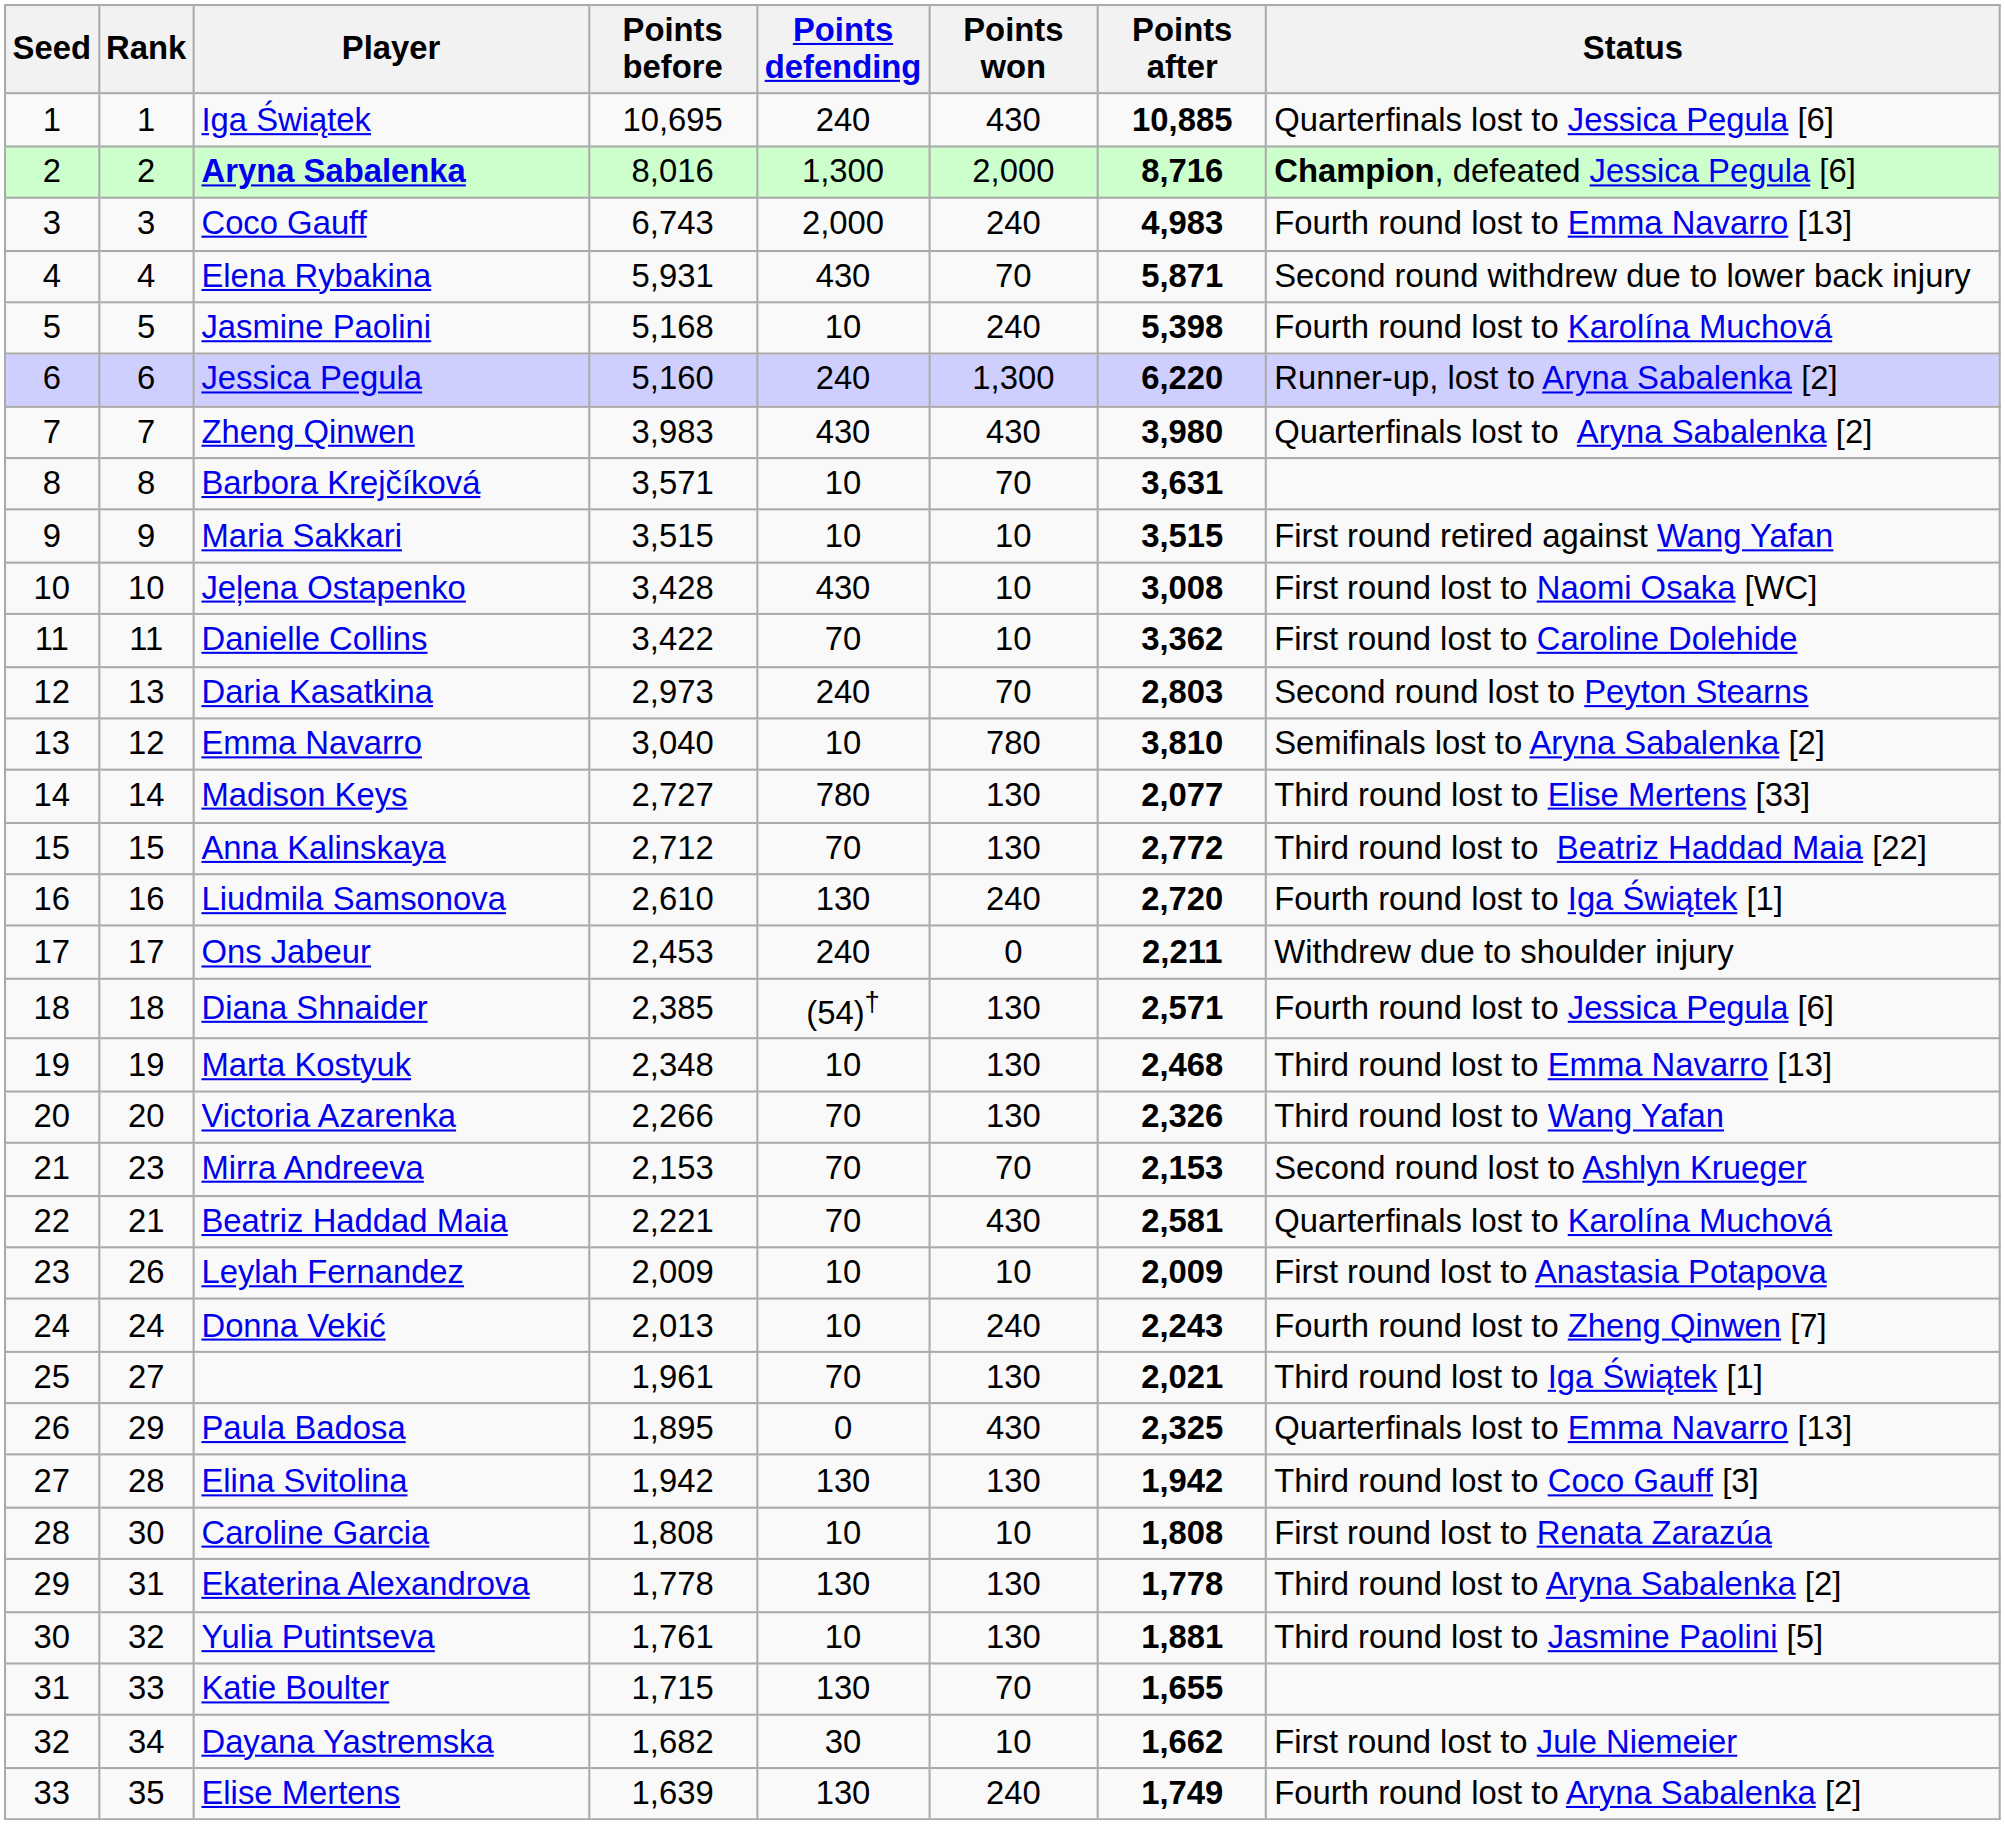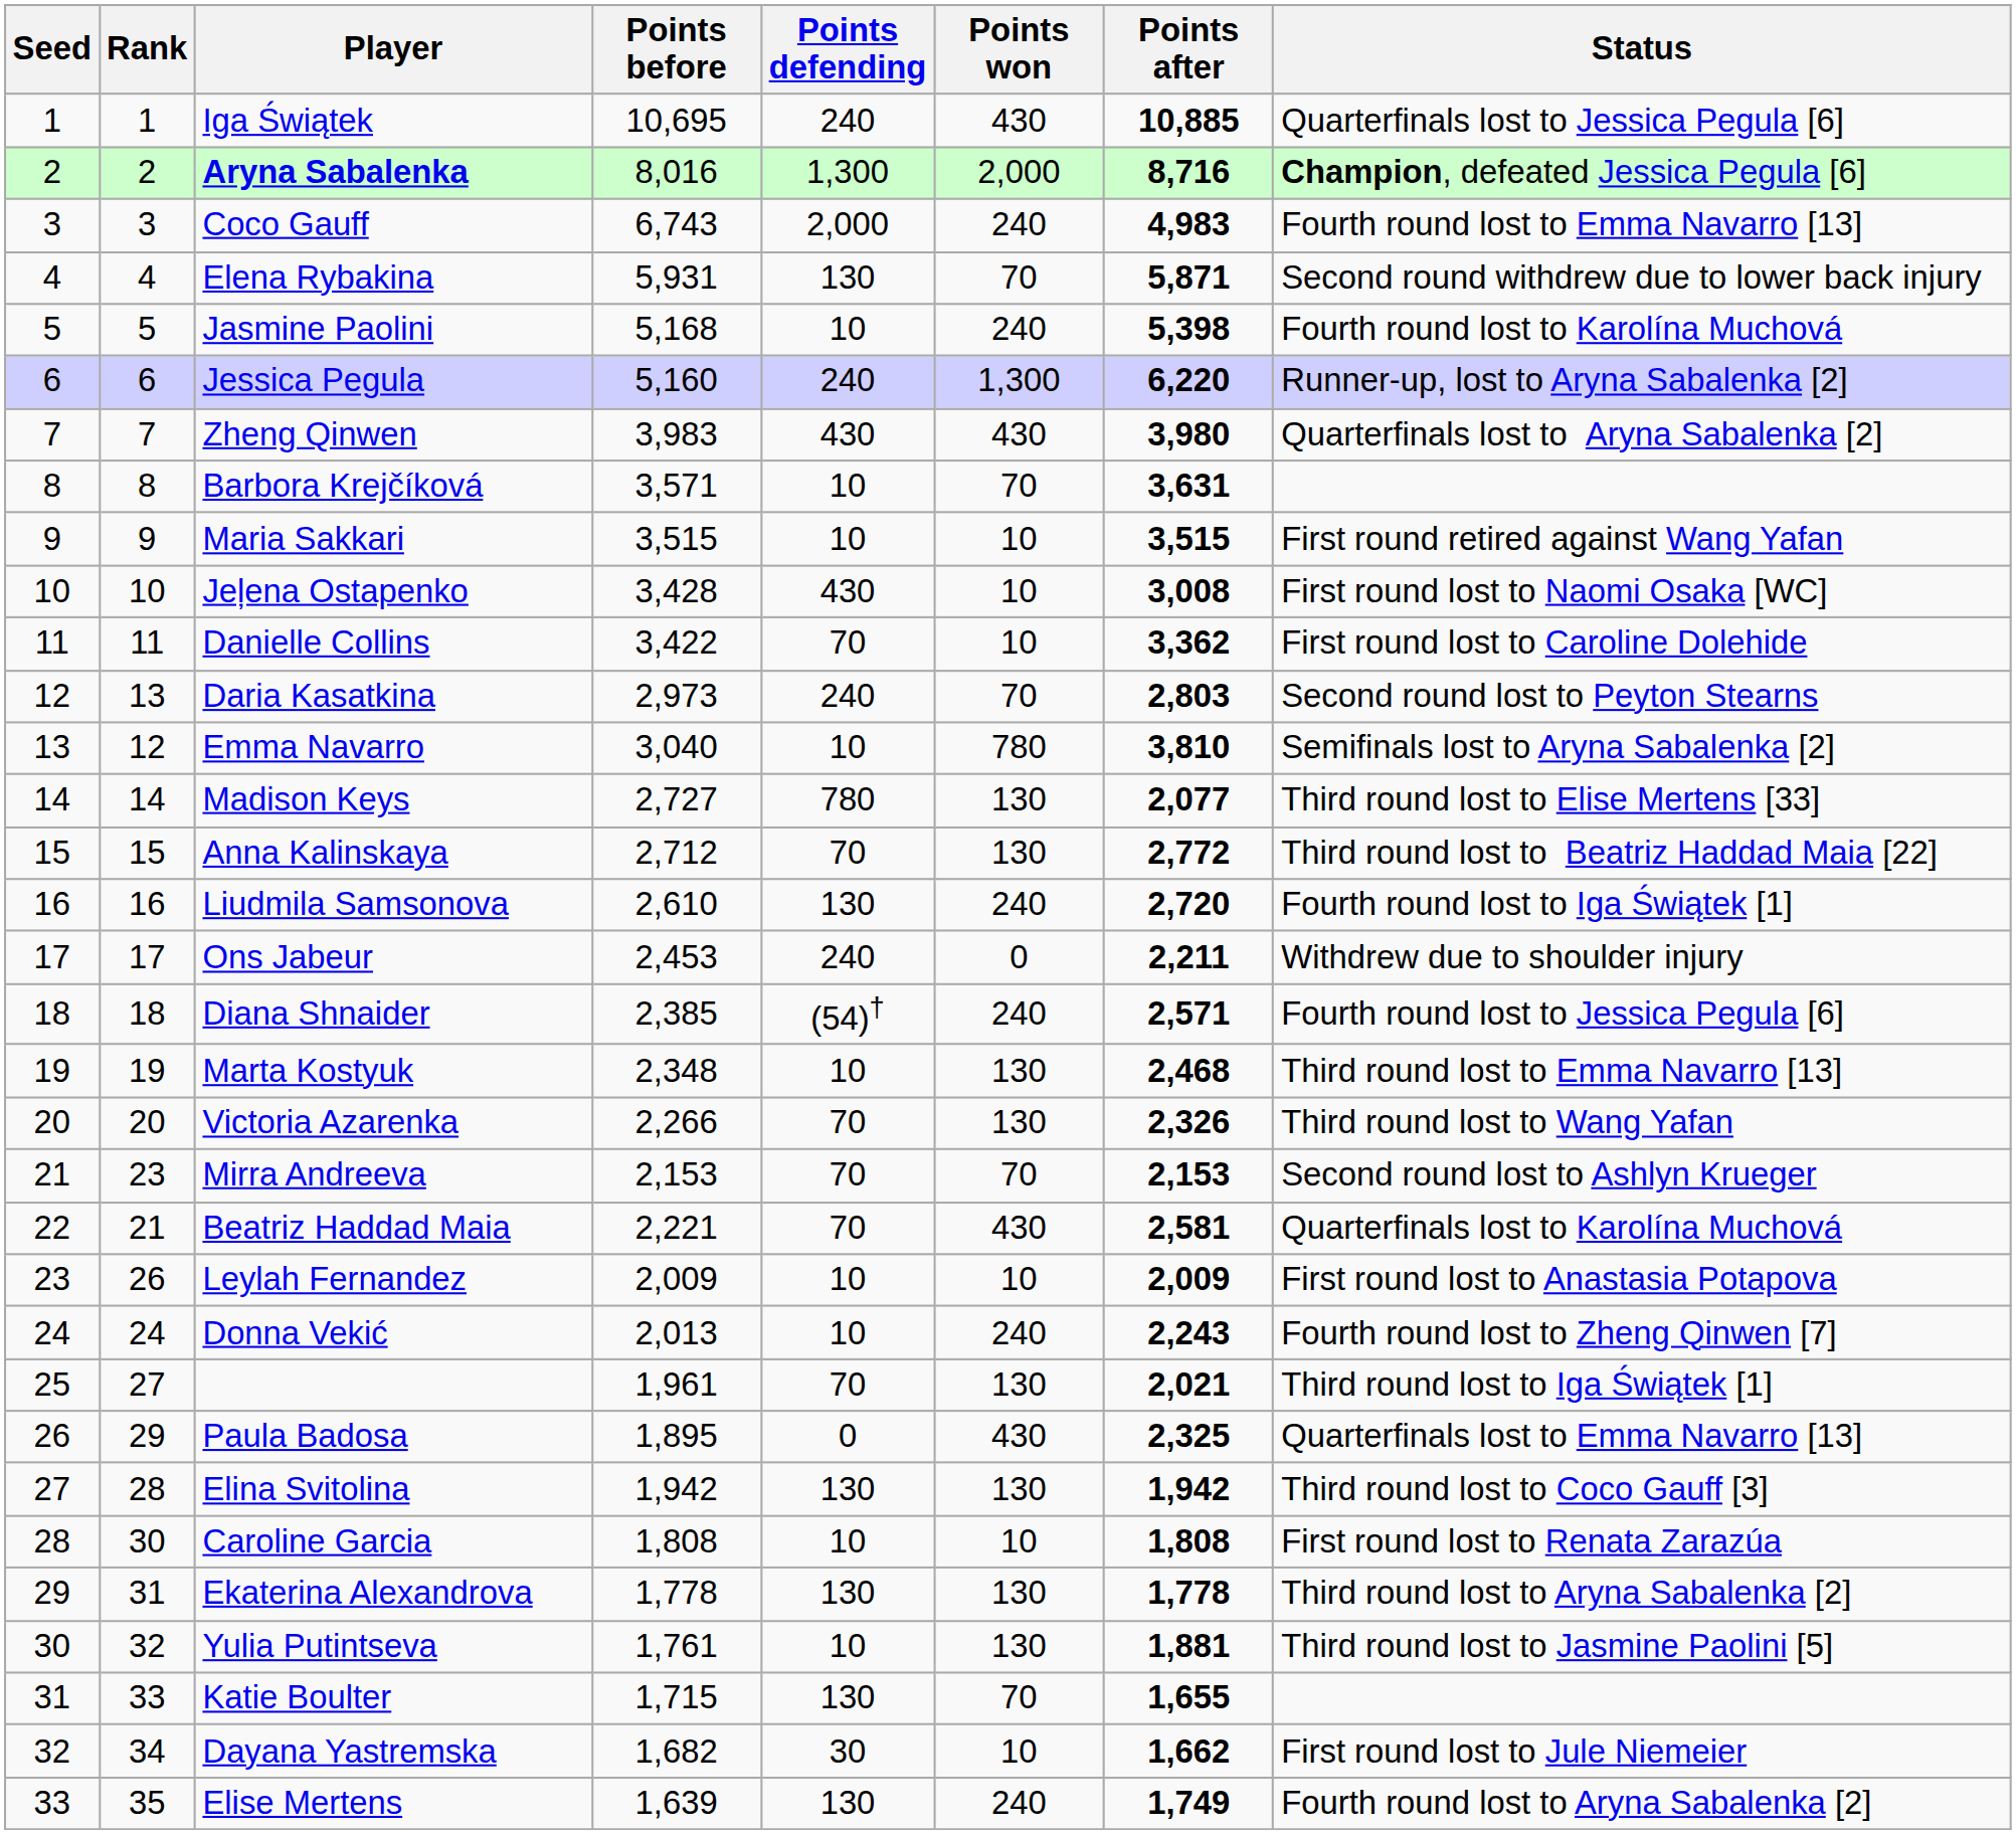Elena Rybakina | Points defending: 430 -> 130
Diana Shnaider | Points won: 130 -> 240
